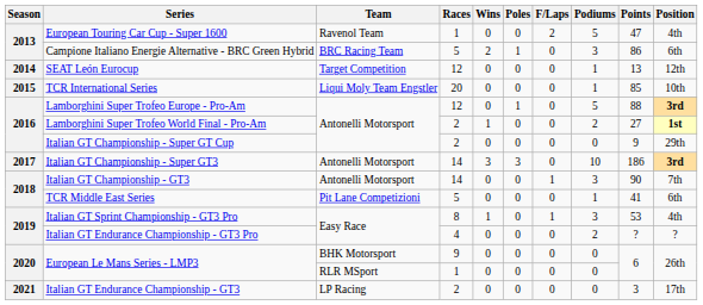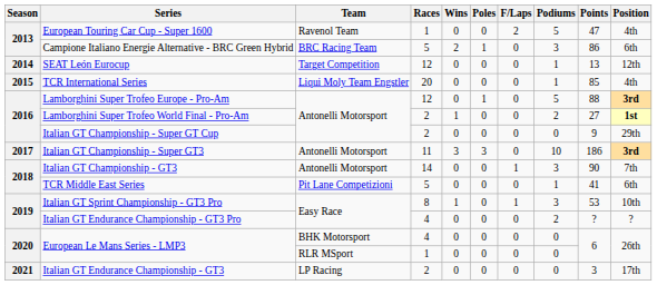TCR International Series | Position: 10th -> 4th
Italian GT Championship - Super GT3 | Races: 14 -> 11
Italian GT Sprint Championship - GT3 Pro | Position: 4th -> 10th
European Le Mans Series - LMP3 / BHK Motorsport | Races: 9 -> 4
